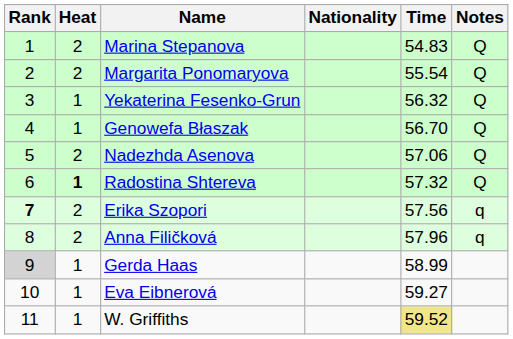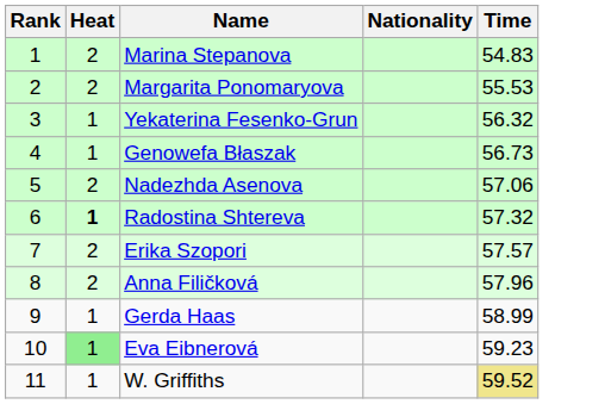- column: Notes | Q | Q | Q | Q | Q | Q | q | q
Margarita Ponomaryova | Time: 55.54 -> 55.53
Genowefa Błaszak | Time: 56.70 -> 56.73
Erika Szopori | Rank: bold -> normal
Erika Szopori | Time: 57.56 -> 57.57
Gerda Haas | Rank: lightgrey background -> no background
Eva Eibnerová | Heat: no background -> lightgreen background
Eva Eibnerová | Time: 59.27 -> 59.23
